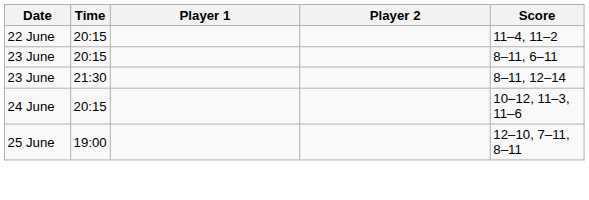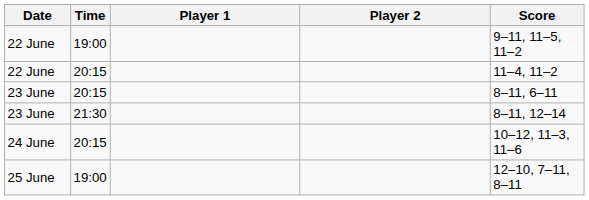+ row: 22 June | 19:00 | 9–11, 11–5, 11–2
